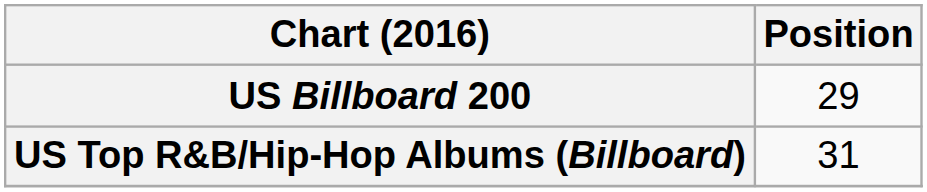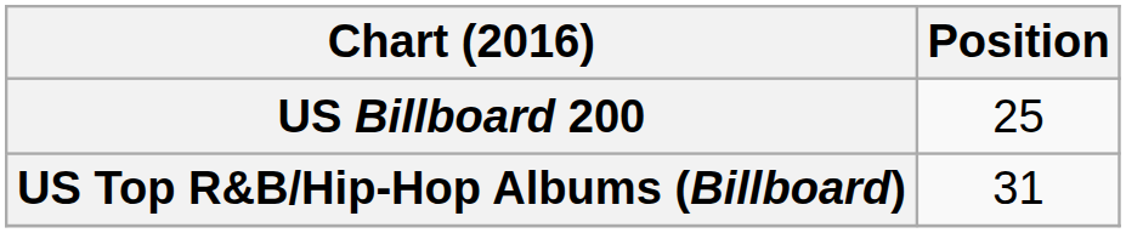US Billboard 200 | Position: 29 -> 25
